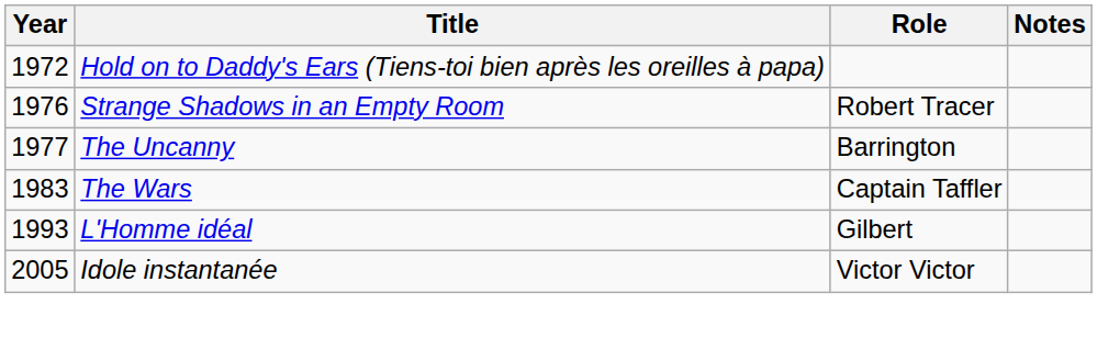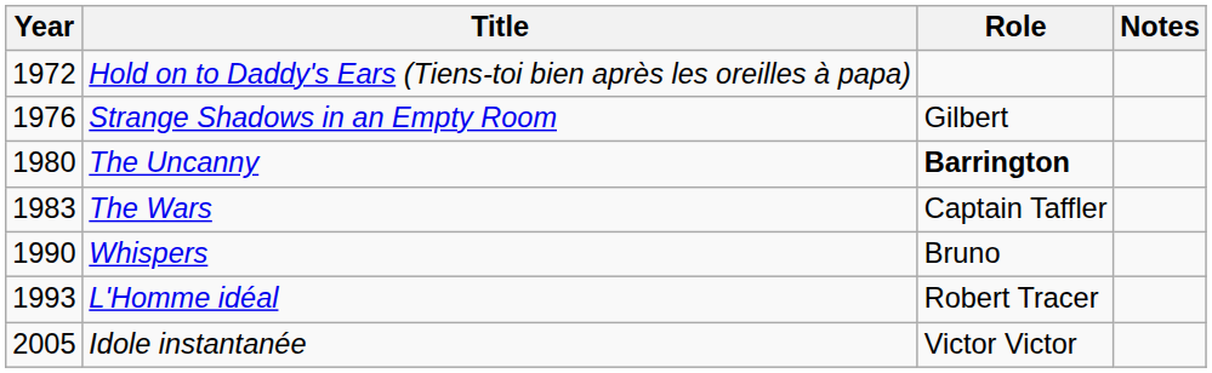Strange Shadows in an Empty Room | Role: Robert Tracer -> Gilbert
The Uncanny | Year: 1977 -> 1980
The Uncanny | Role: normal -> bold
+ row: 1990 | Whispers | Bruno
L'Homme idéal | Role: Gilbert -> Robert Tracer
